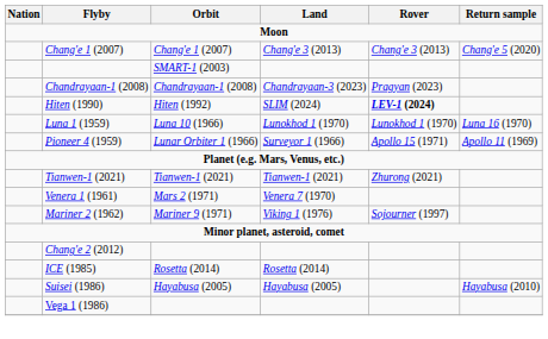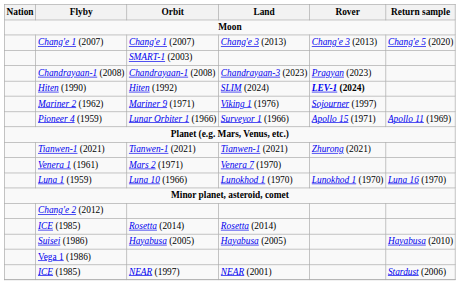rows swapped: Luna 1 (1959) <-> Mariner 2 (1962)
+ row: ICE (1985) | NEAR (1997) | NEAR (2001) | Stardust (2006)
